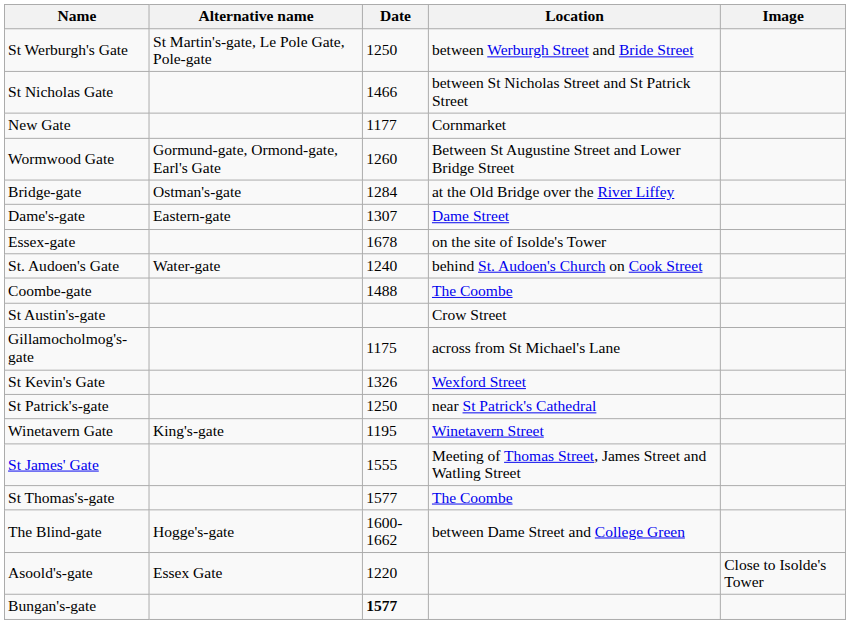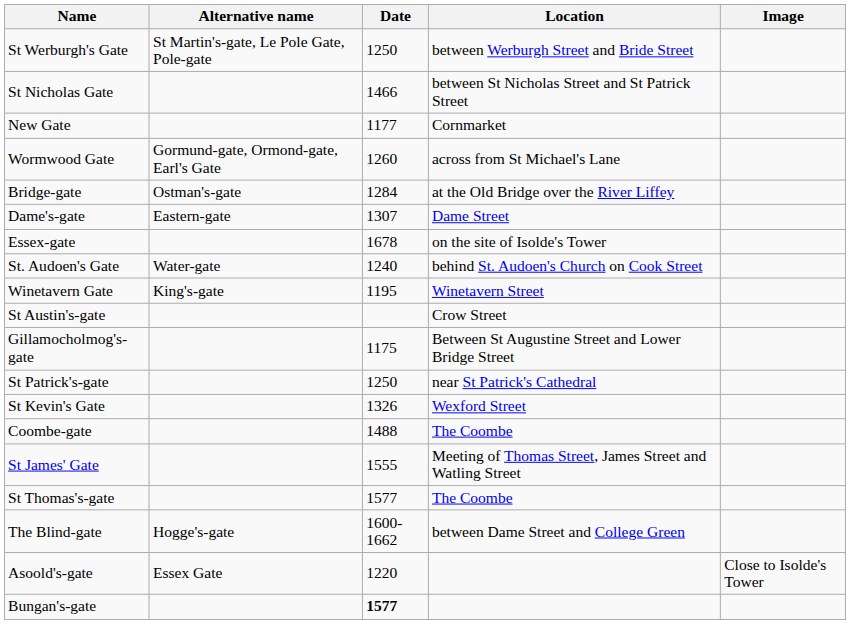Wormwood Gate | Location: Between St Augustine Street and Lower Bridge Street -> across from St Michael's Lane
rows swapped: Winetavern Gate <-> Coombe-gate
Gillamocholmog's-gate | Location: across from St Michael's Lane -> Between St Augustine Street and Lower Bridge Street
rows swapped: St Patrick's-gate <-> St Kevin's Gate
